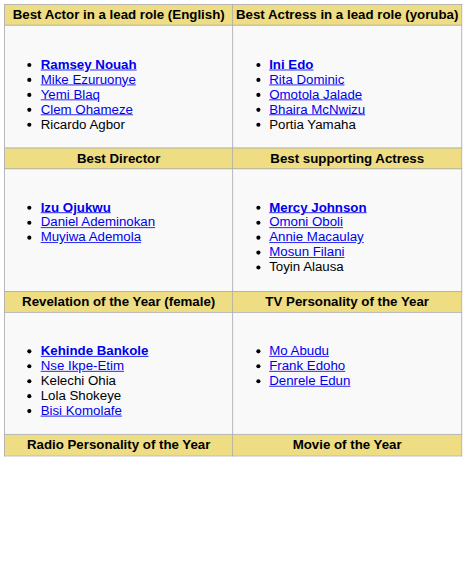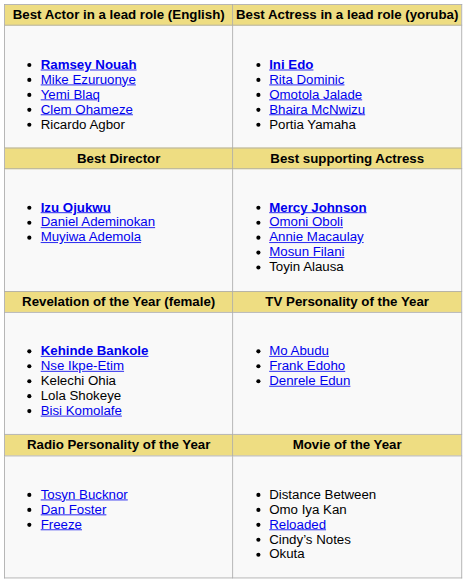+ row: Tosyn Bucknor Dan Foster Freeze | Distance Between Omo Iya Kan Reloaded Cindy’s Notes Okuta
